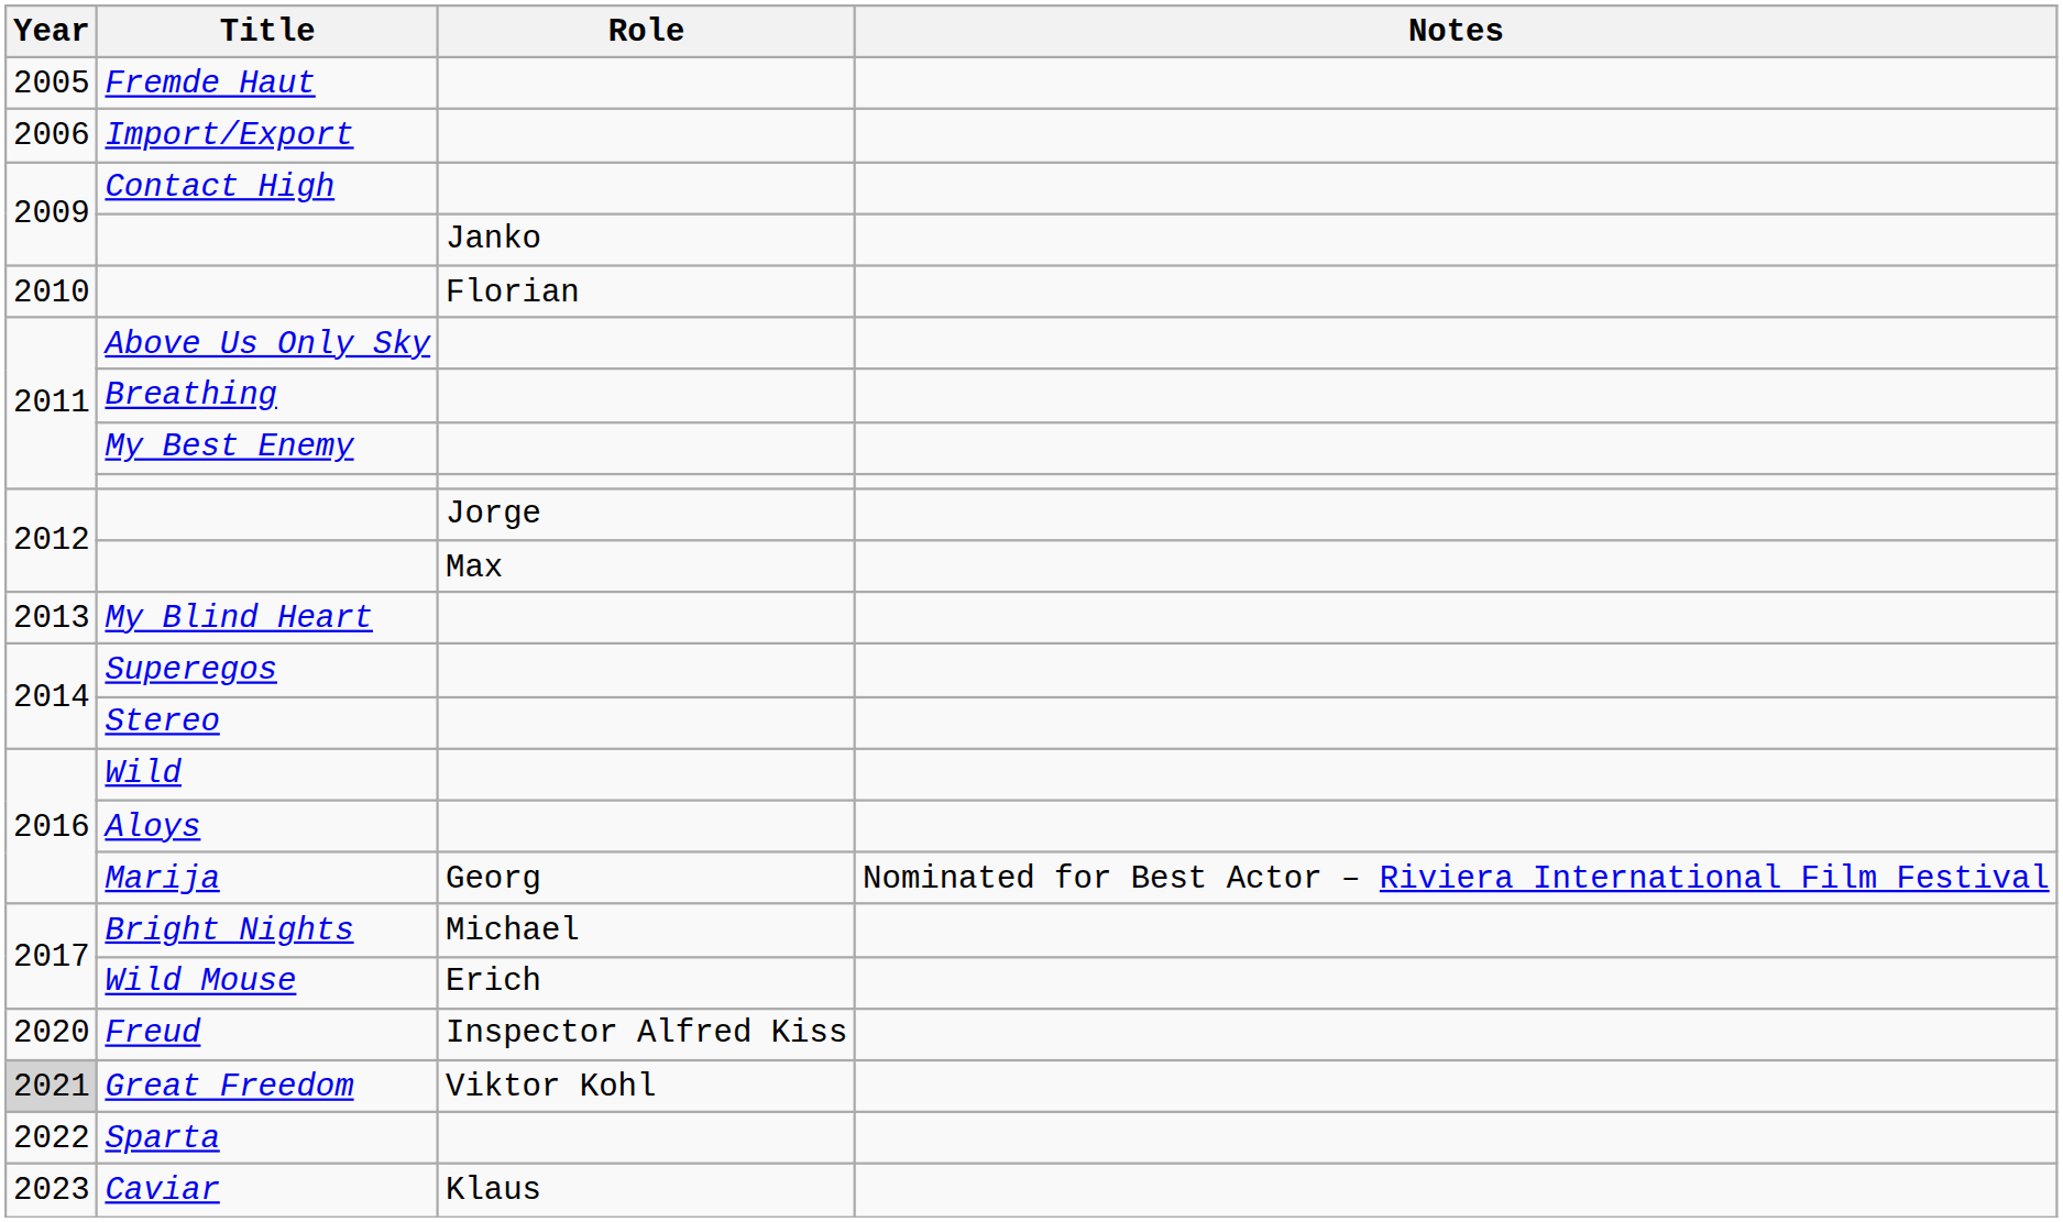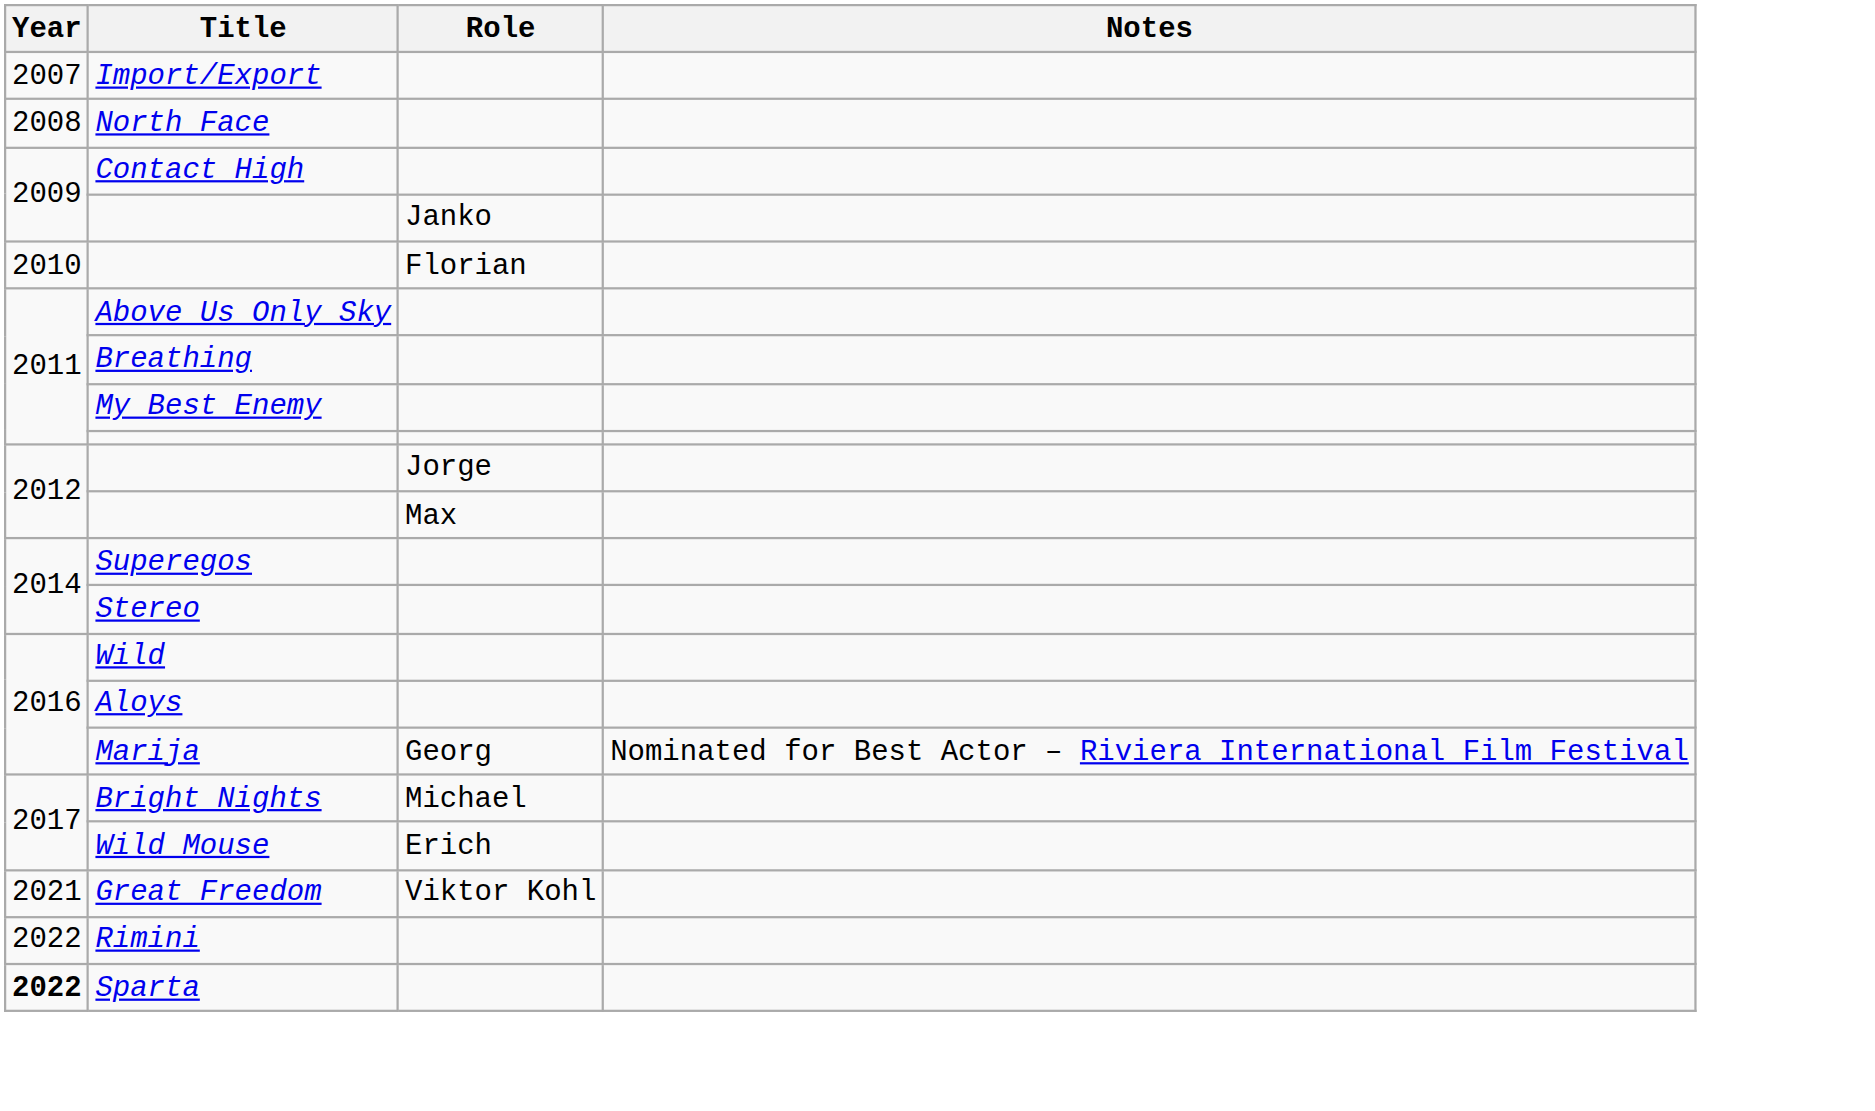- row: 2005 | Fremde Haut
Import/Export | Year: 2006 -> 2007
+ row: 2008 | North Face
- row: 2013 | My Blind Heart
- row: 2020 | Freud | Inspector Alfred Kiss
Great Freedom | Year: lightgrey background -> no background
+ row: 2022 | Rimini
Sparta | Year: normal -> bold
- row: 2023 | Caviar | Klaus
